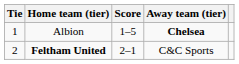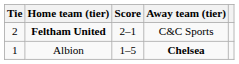rows swapped: Albion <-> Feltham United
